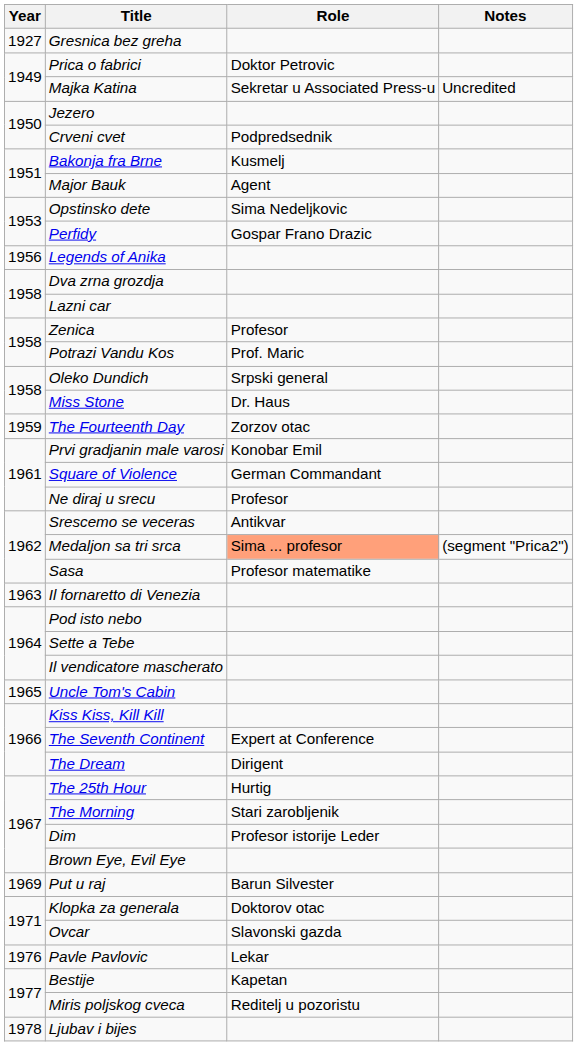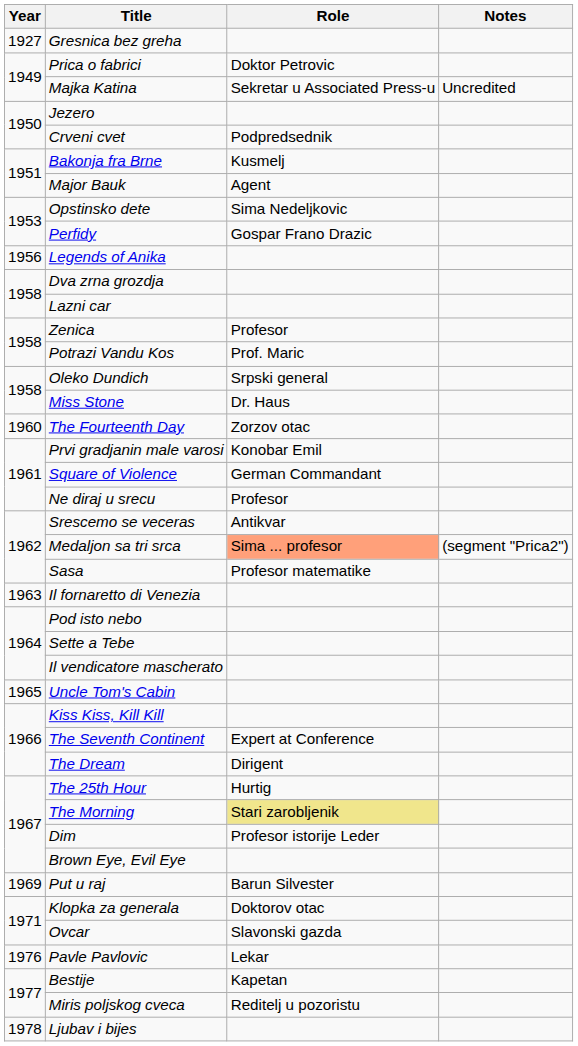The Fourteenth Day | Year: 1959 -> 1960
The Morning | Role: no background -> khaki background
